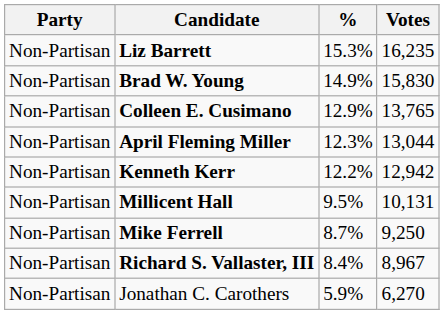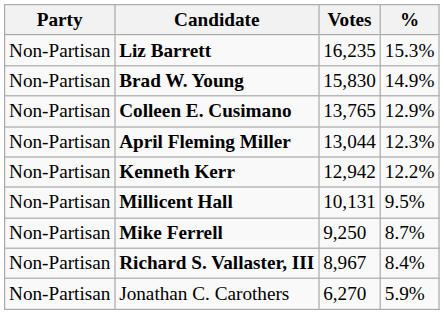columns swapped: Votes <-> %
